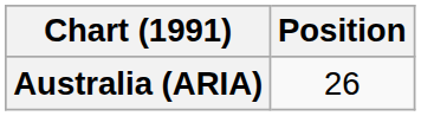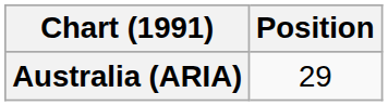Australia (ARIA) | Position: 26 -> 29
